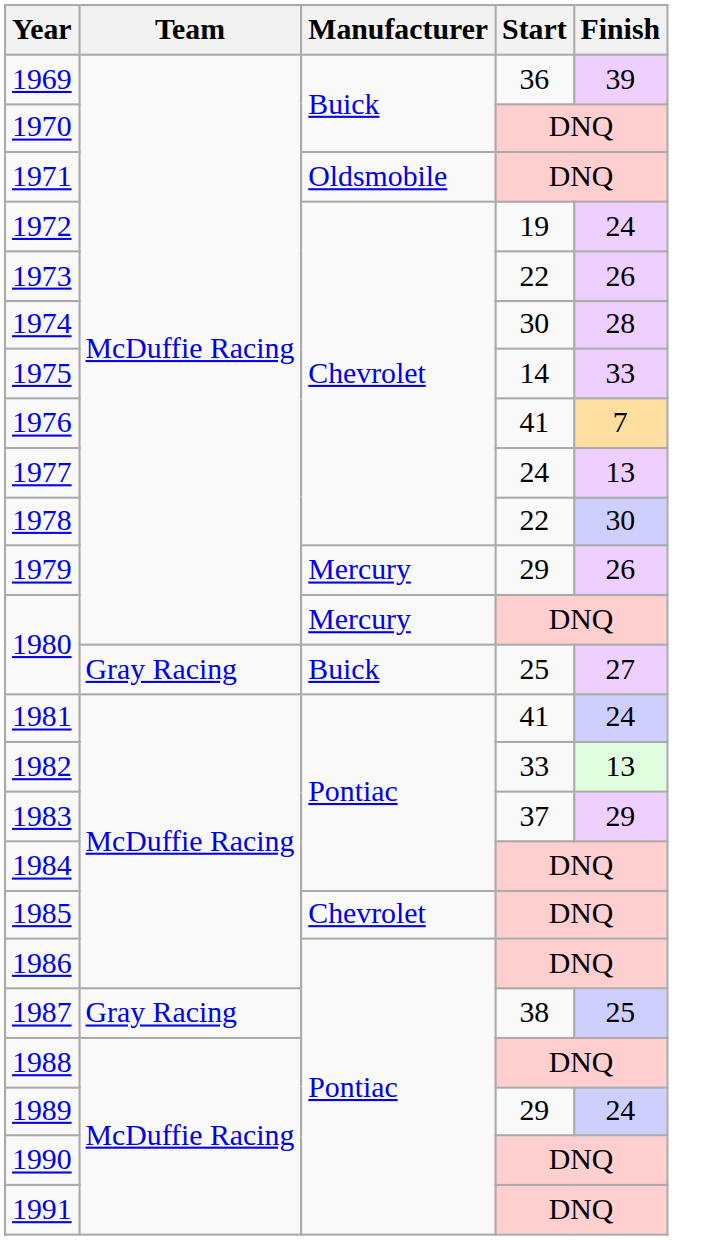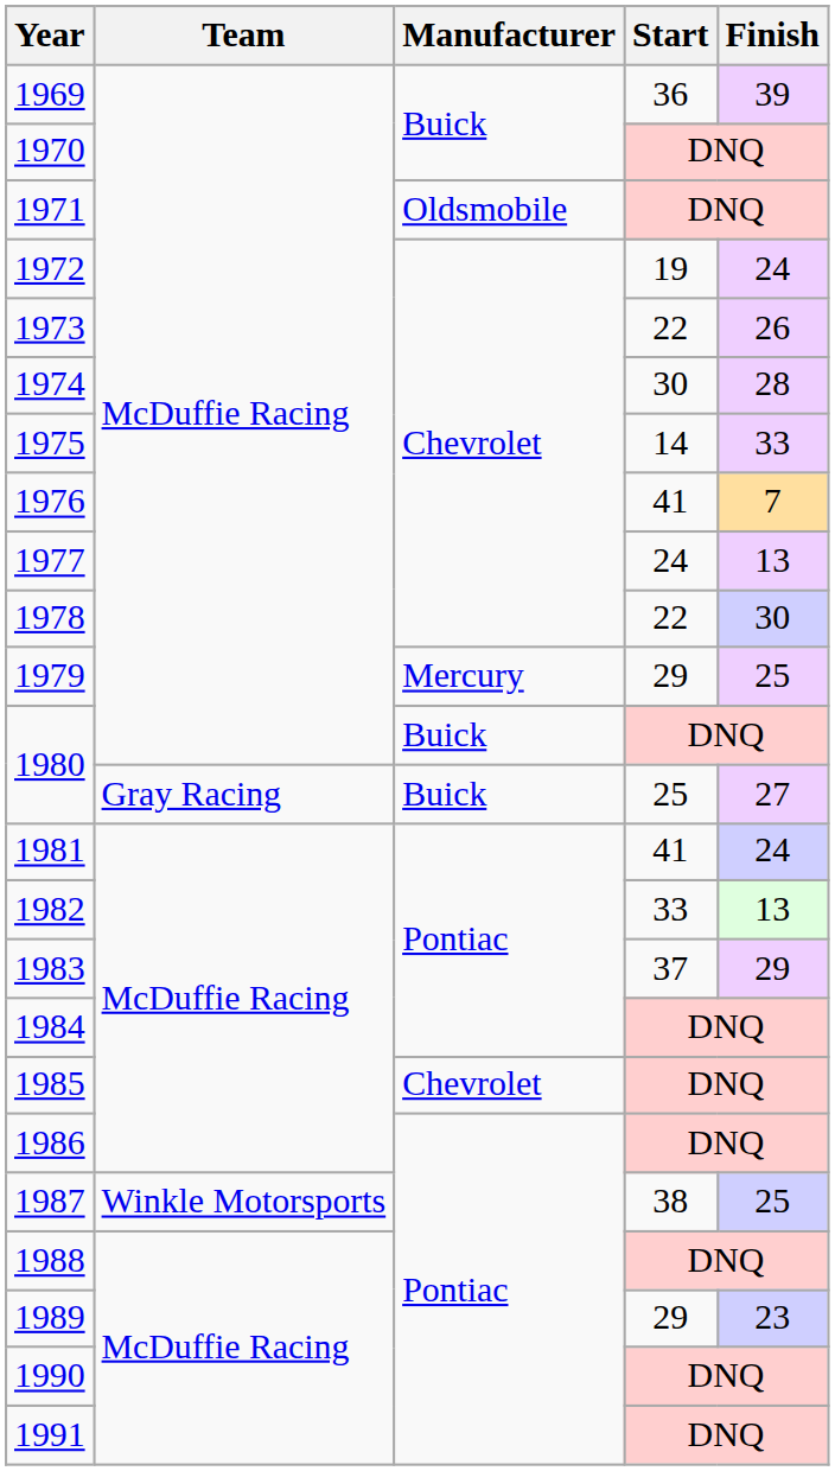1979 | Finish: 26 -> 25
1980 / DNQ | Manufacturer: Mercury -> Buick
1987 | Team: Gray Racing -> Winkle Motorsports
1989 | Finish: 24 -> 23
